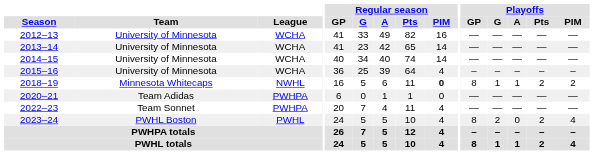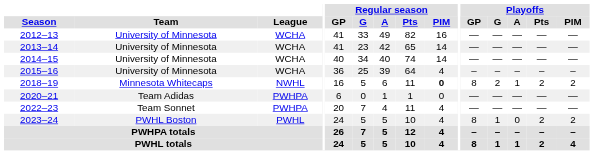2018–19 | Playoffs / G: 1 -> 2
2023–24 | Playoffs / G: 2 -> 1
2023–24 | Playoffs / PIM: 4 -> 2
